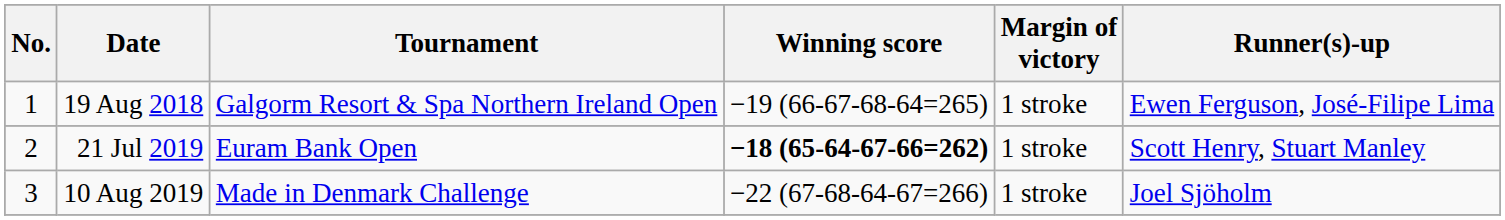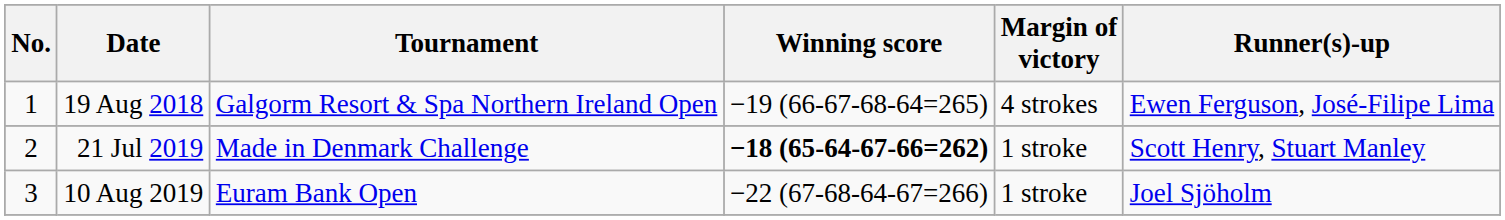19 Aug 2018 | Margin of victory: 1 stroke -> 4 strokes
21 Jul 2019 | Tournament: Euram Bank Open -> Made in Denmark Challenge
10 Aug 2019 | Tournament: Made in Denmark Challenge -> Euram Bank Open
